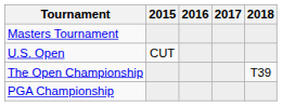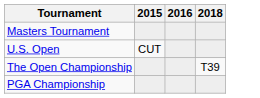- column: 2017
